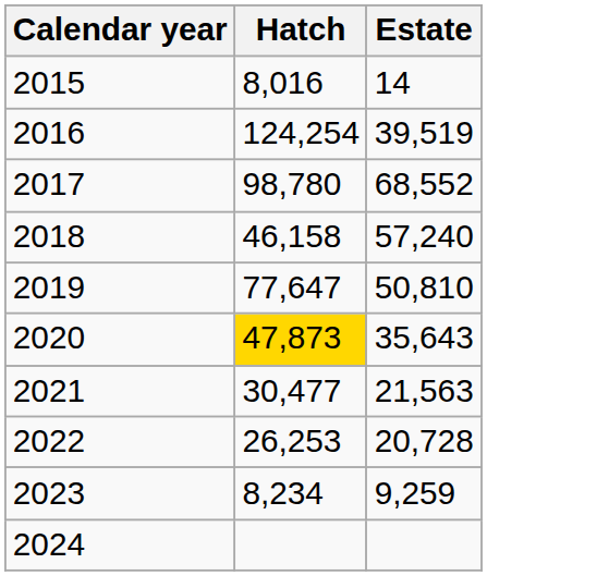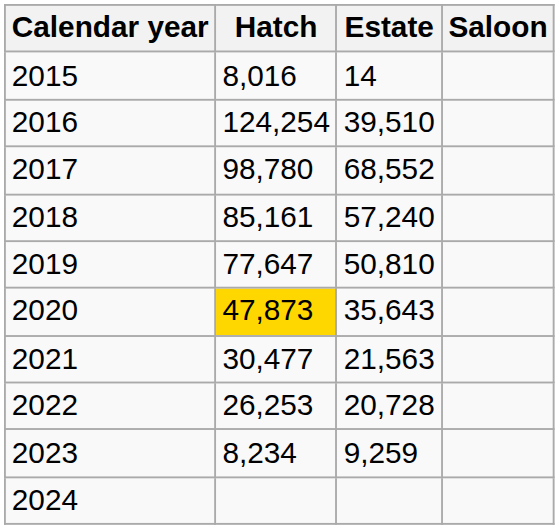+ column: Saloon
2016 | Estate: 39,519 -> 39,510
2018 | Hatch: 46,158 -> 85,161
